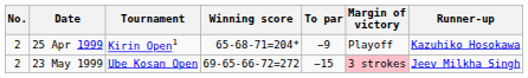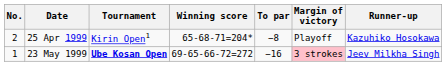25 Apr 1999 | To par: −9 -> −8
23 May 1999 | No.: 2 -> 1
23 May 1999 | Tournament: normal -> bold
23 May 1999 | To par: −15 -> −16
